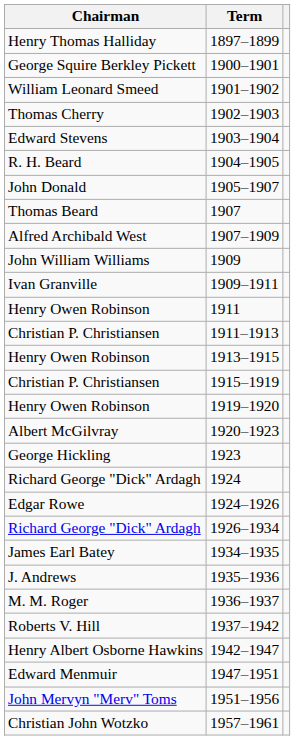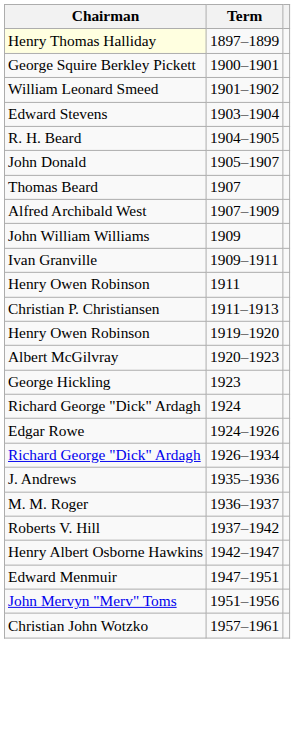1897–1899 | Chairman: no background -> lightyellow background
- row: Thomas Cherry | 1902–1903
- row: Henry Owen Robinson | 1913–1915
- row: Christian P. Christiansen | 1915–1919
- row: James Earl Batey | 1934–1935
